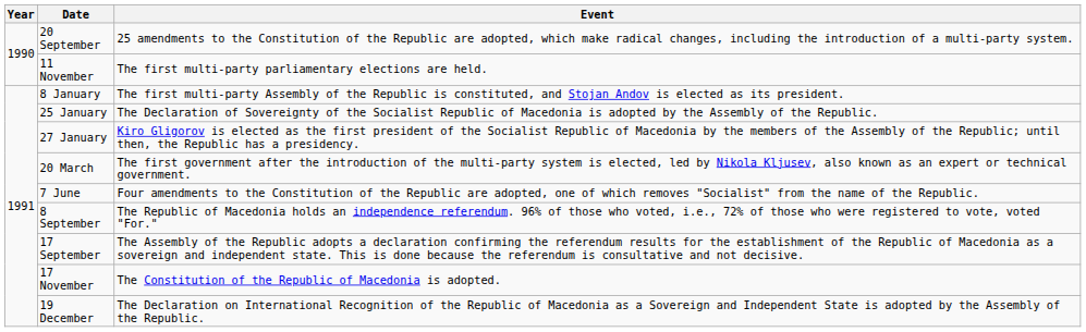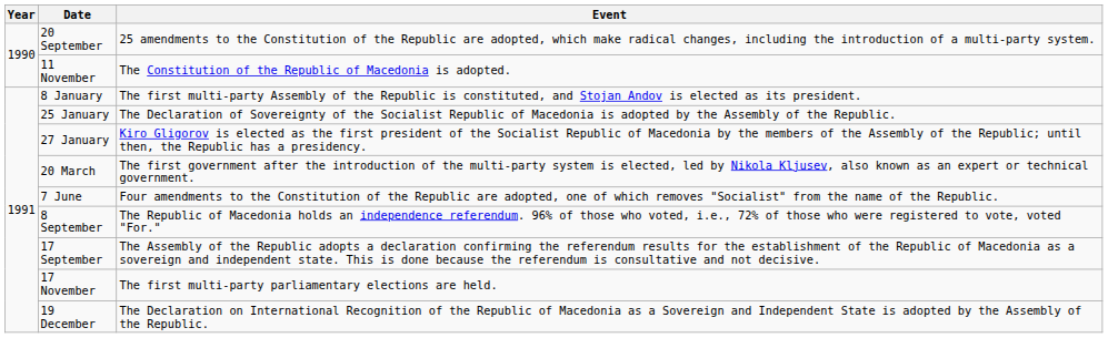11 November | Event: The first multi-party parliamentary elections are held. -> The Constitution of the Republic of Macedonia is adopted.
17 November | Event: The Constitution of the Republic of Macedonia is adopted. -> The first multi-party parliamentary elections are held.
